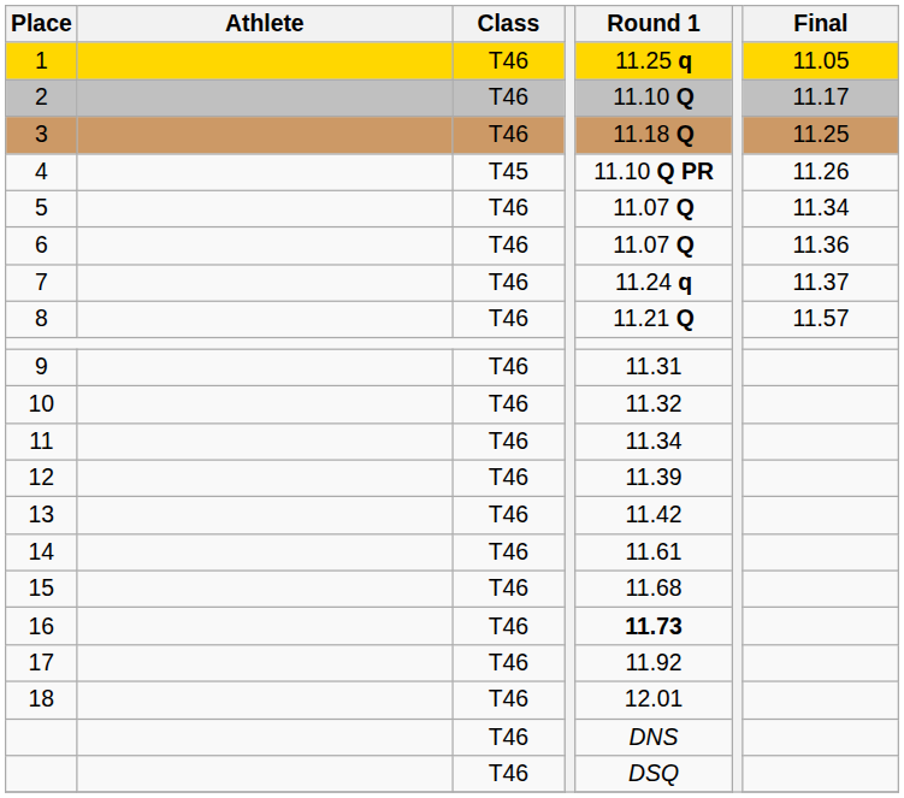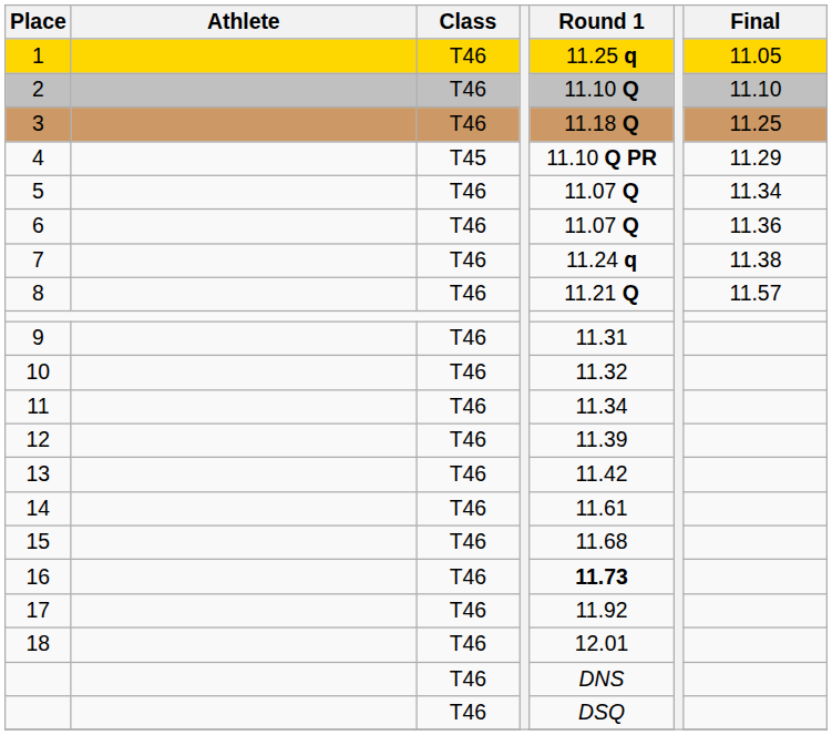2 | Final: 11.17 -> 11.10
4 | Final: 11.26 -> 11.29
7 | Final: 11.37 -> 11.38
